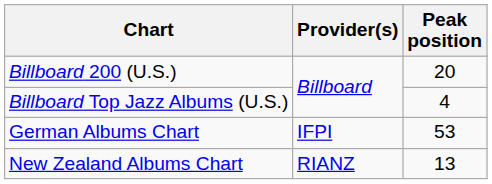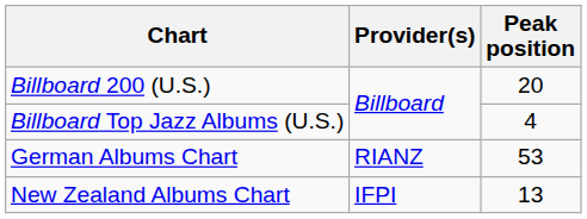German Albums Chart | Provider(s): IFPI -> RIANZ
New Zealand Albums Chart | Provider(s): RIANZ -> IFPI
